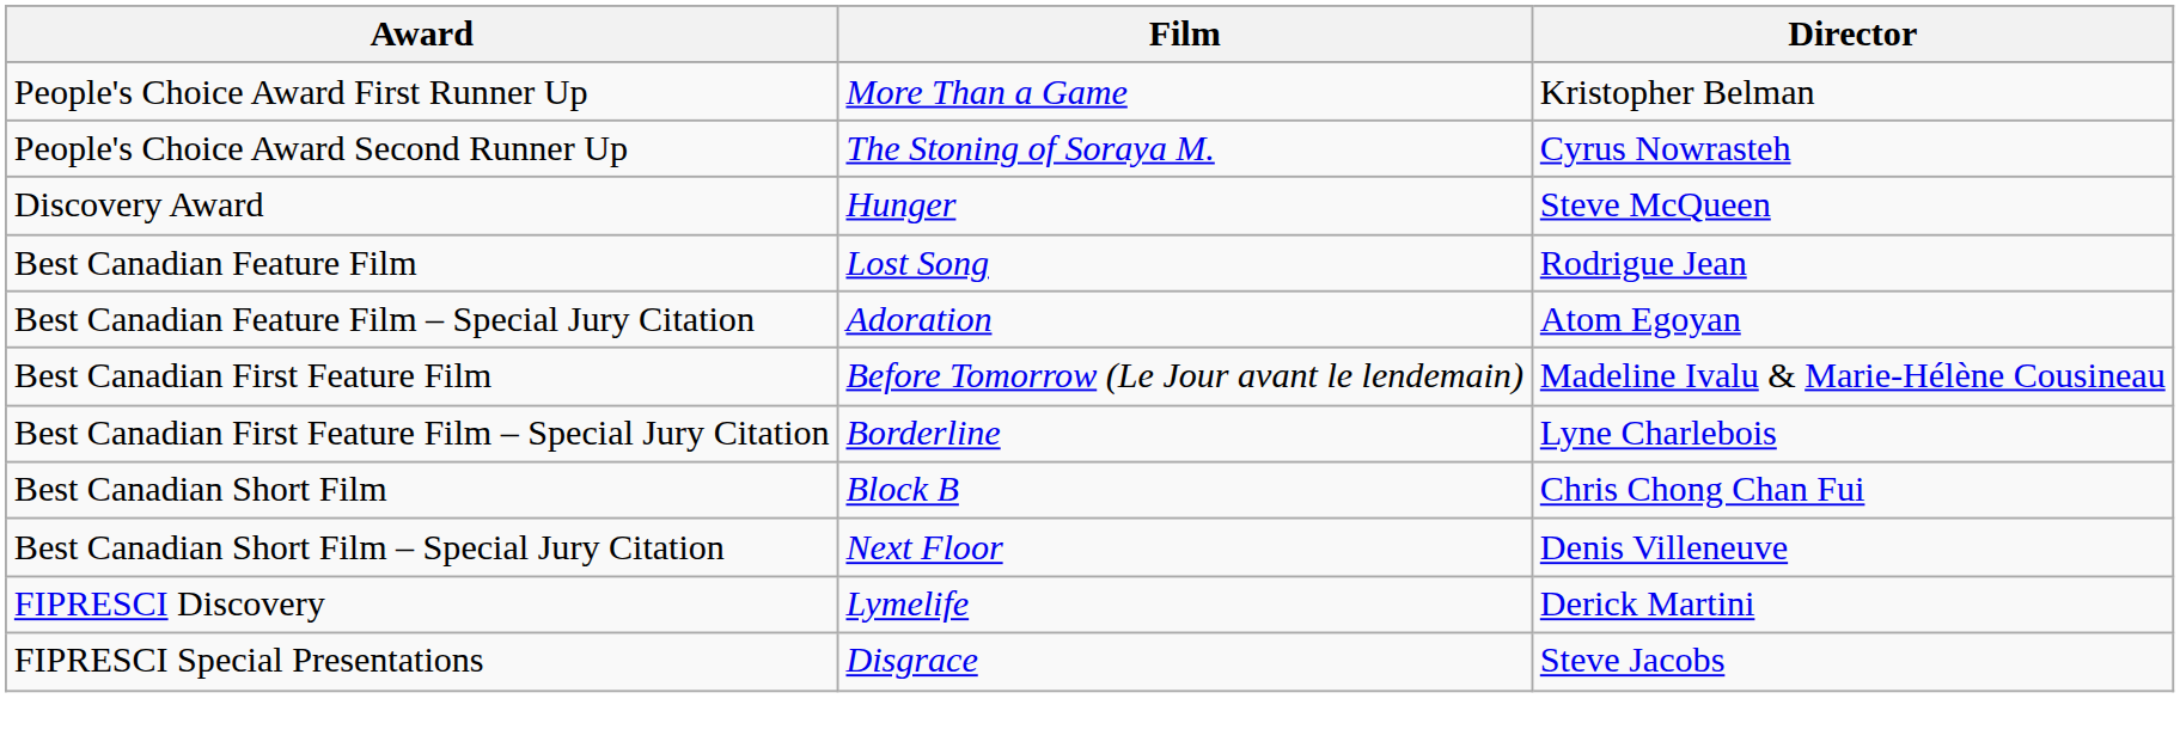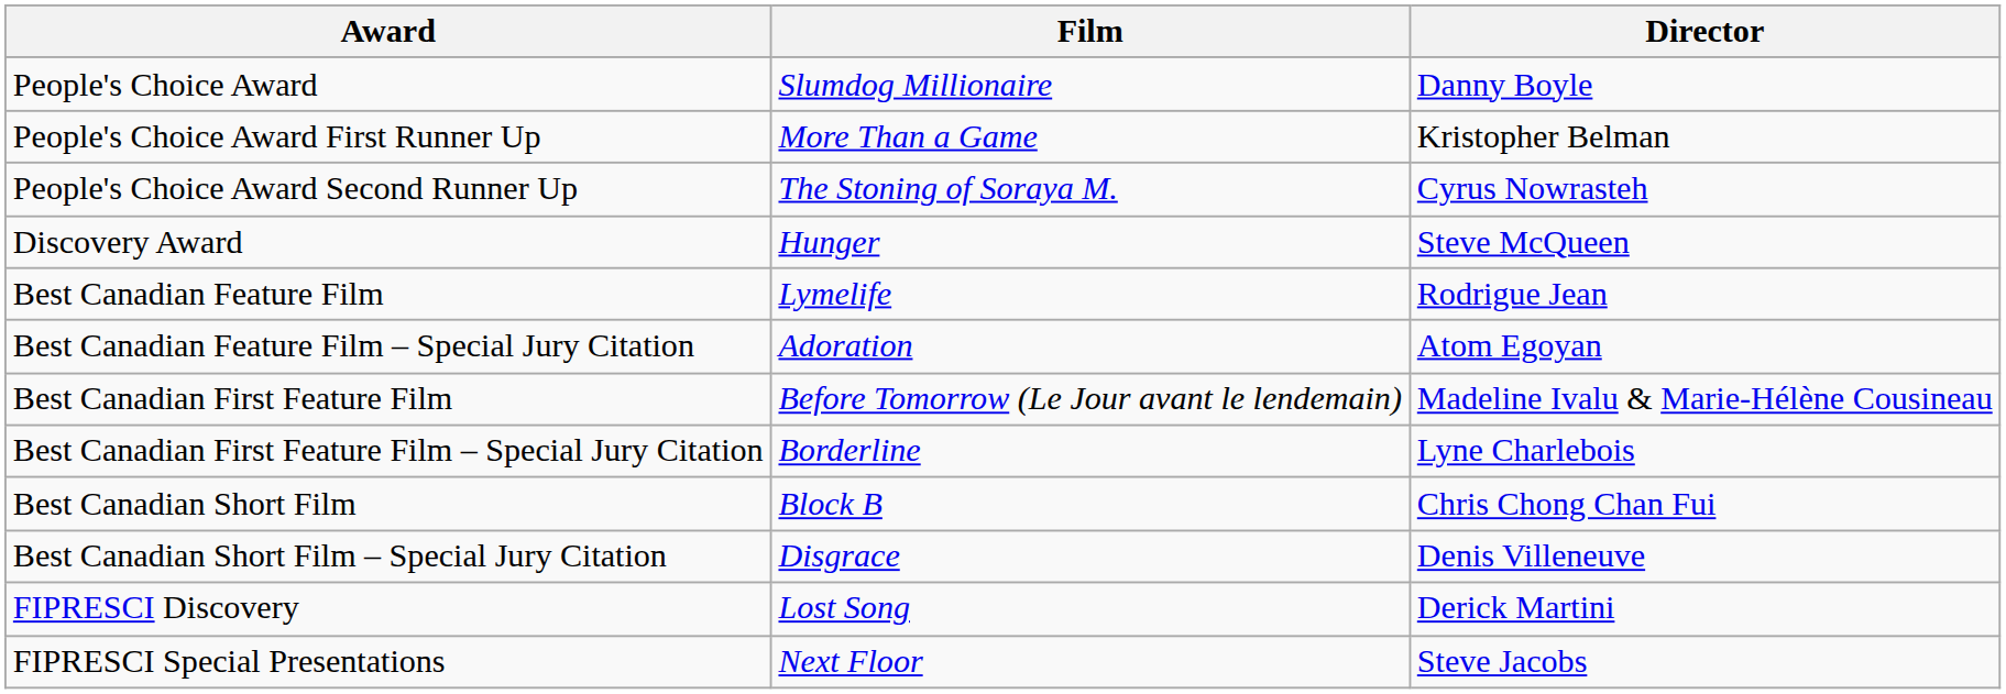+ row: People's Choice Award | Slumdog Millionaire | Danny Boyle
Best Canadian Feature Film | Film: Lost Song -> Lymelife
Best Canadian Short Film – Special Jury Citation | Film: Next Floor -> Disgrace
FIPRESCI Discovery | Film: Lymelife -> Lost Song
FIPRESCI Special Presentations | Film: Disgrace -> Next Floor
